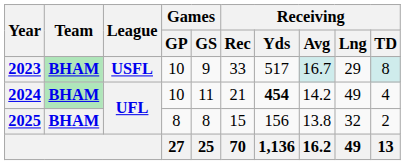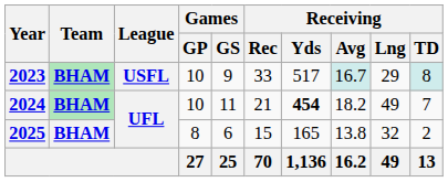2024 | Receiving / Avg: 14.2 -> 18.2
2024 | Receiving / TD: 4 -> 7
2025 | Games / GS: 8 -> 6
2025 | Receiving / Yds: 156 -> 165
